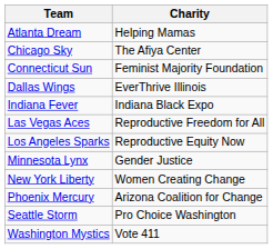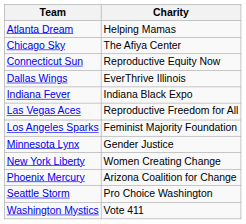Connecticut Sun | Charity: Feminist Majority Foundation -> Reproductive Equity Now
Los Angeles Sparks | Charity: Reproductive Equity Now -> Feminist Majority Foundation
